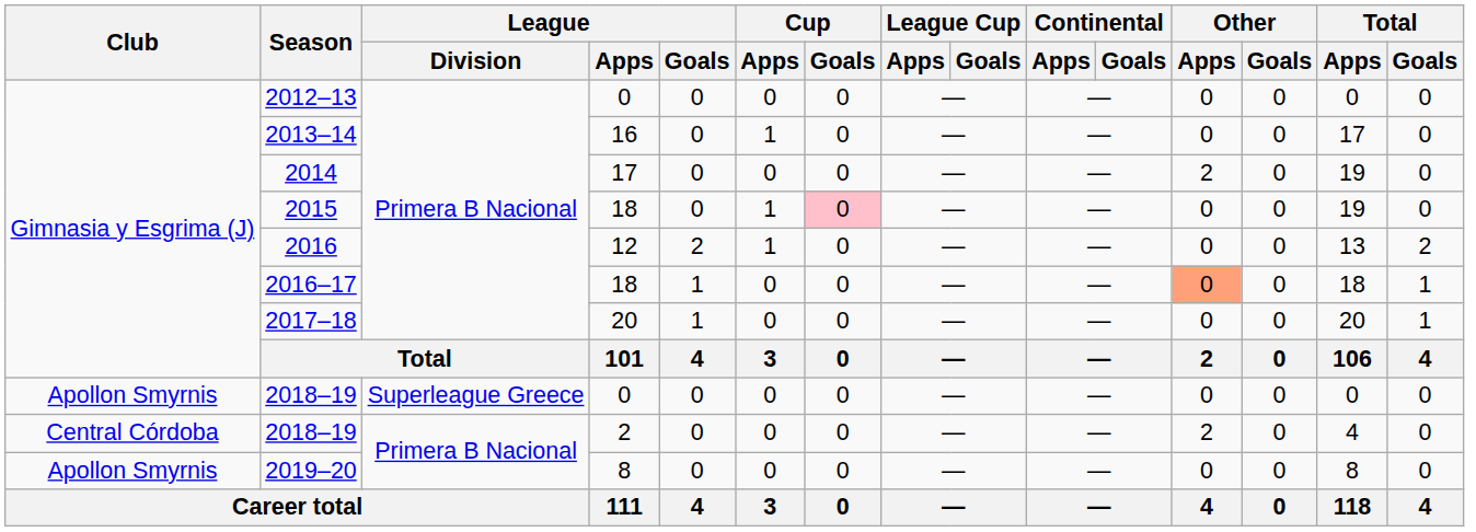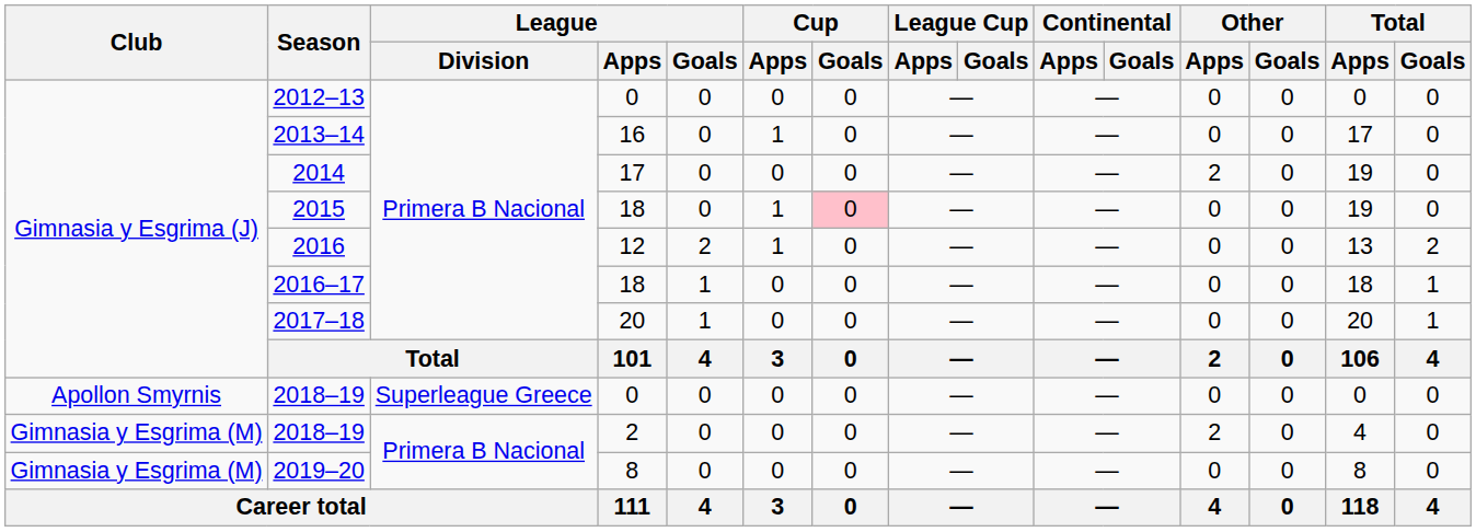2016–17 | Other / Apps: lightsalmon background -> no background
2018–19 / 2 | Club: Central Córdoba -> Gimnasia y Esgrima (M)
2019–20 | Club: Apollon Smyrnis -> Gimnasia y Esgrima (M)
